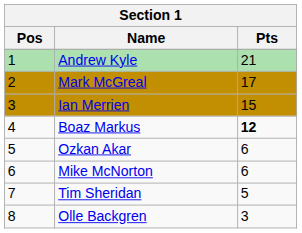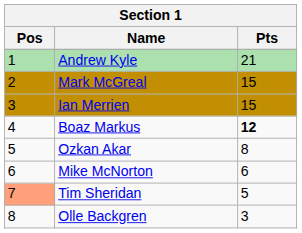Mark McGreal | Pts: 17 -> 15
Ozkan Akar | Pts: 6 -> 8
Tim Sheridan | Pos: no background -> lightsalmon background
